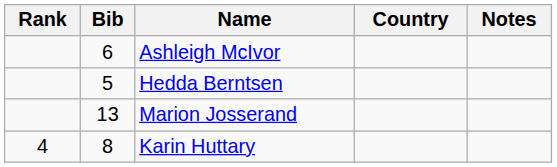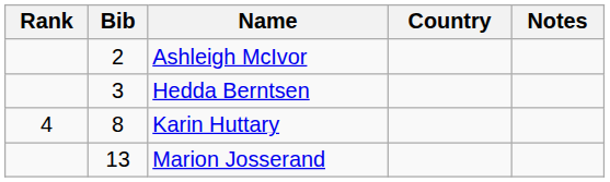Ashleigh McIvor | Bib: 6 -> 2
Hedda Berntsen | Bib: 5 -> 3
rows swapped: Marion Josserand <-> Karin Huttary
